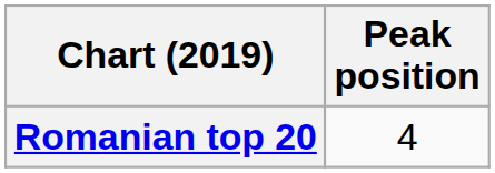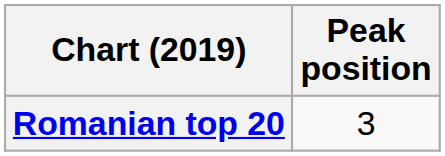Romanian top 20 | Peak position: 4 -> 3
